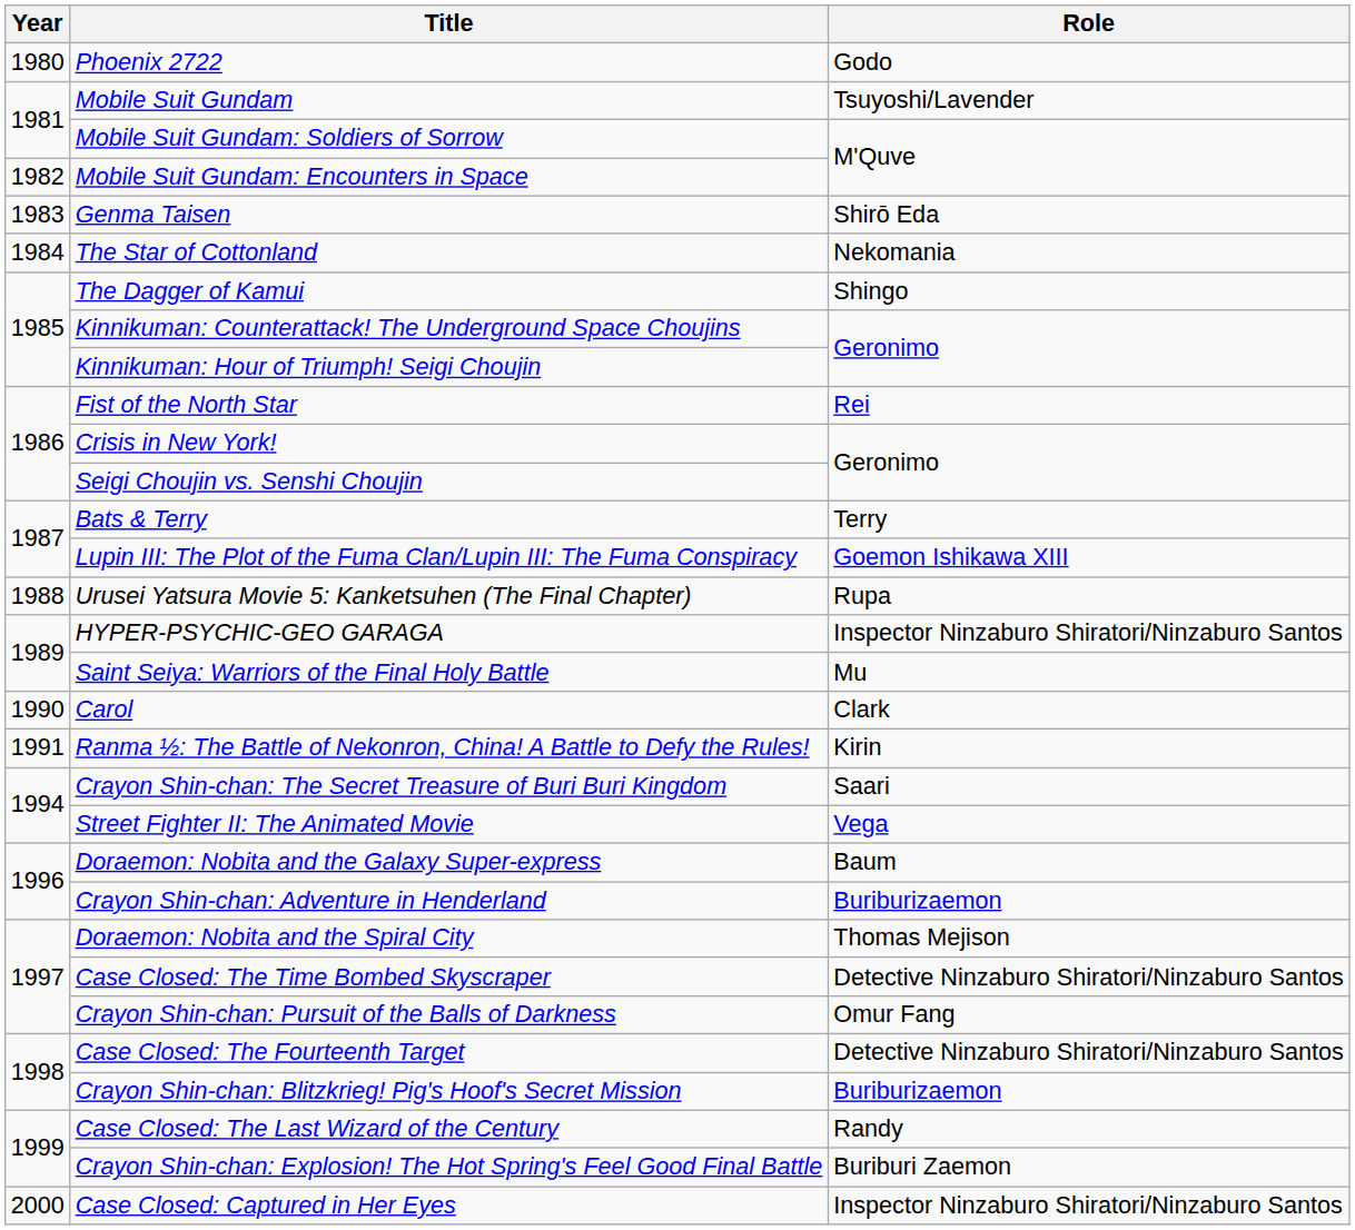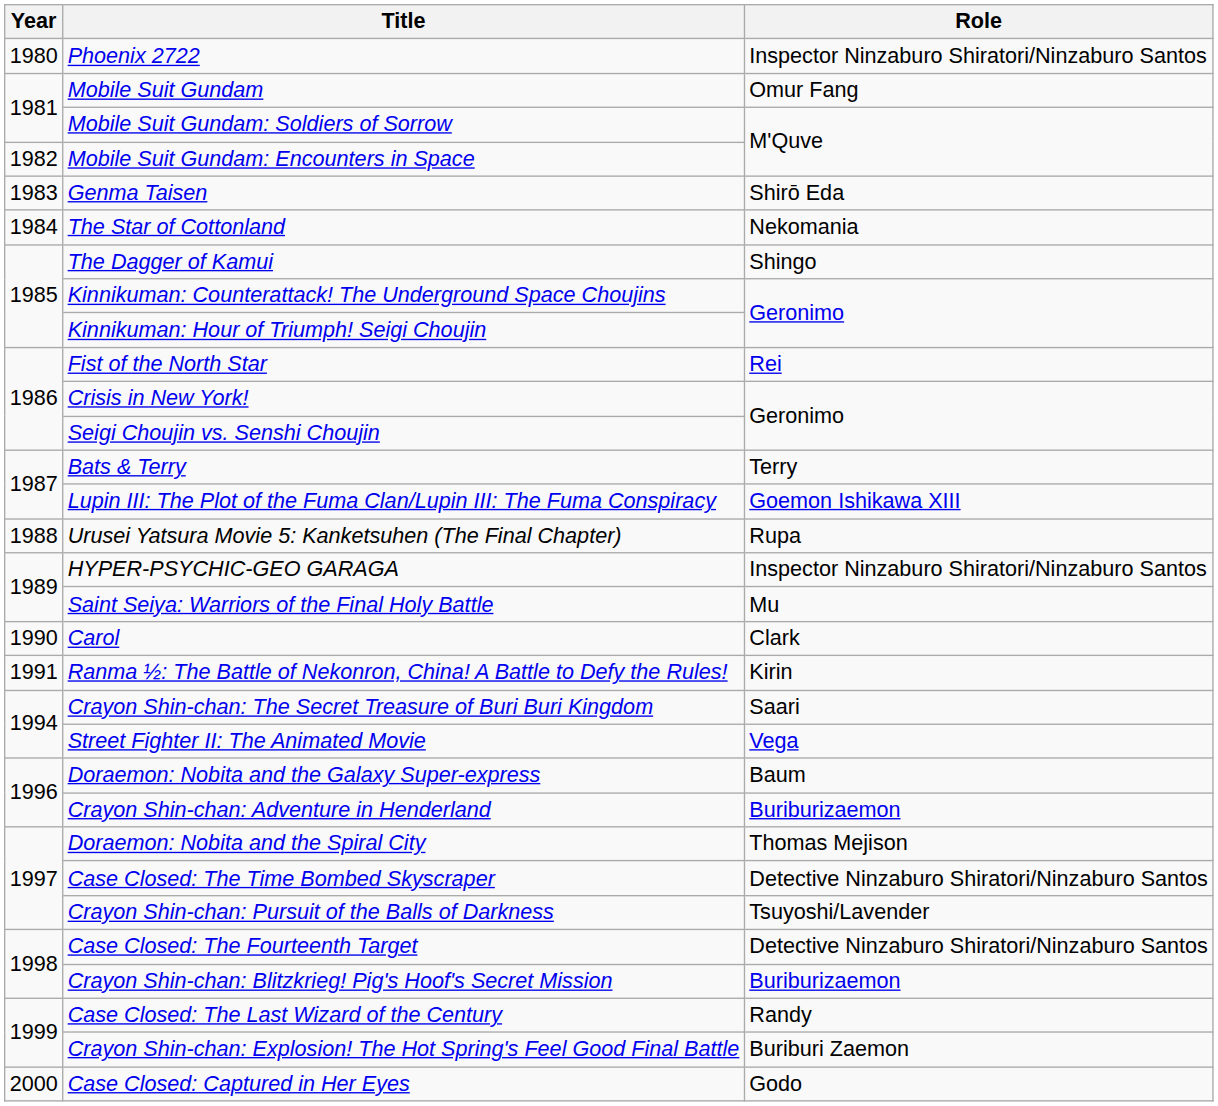Phoenix 2722 | Role: Godo -> Inspector Ninzaburo Shiratori/Ninzaburo Santos
Mobile Suit Gundam | Role: Tsuyoshi/Lavender -> Omur Fang
Crayon Shin-chan: Pursuit of the Balls of Darkness | Role: Omur Fang -> Tsuyoshi/Lavender
Case Closed: Captured in Her Eyes | Role: Inspector Ninzaburo Shiratori/Ninzaburo Santos -> Godo
